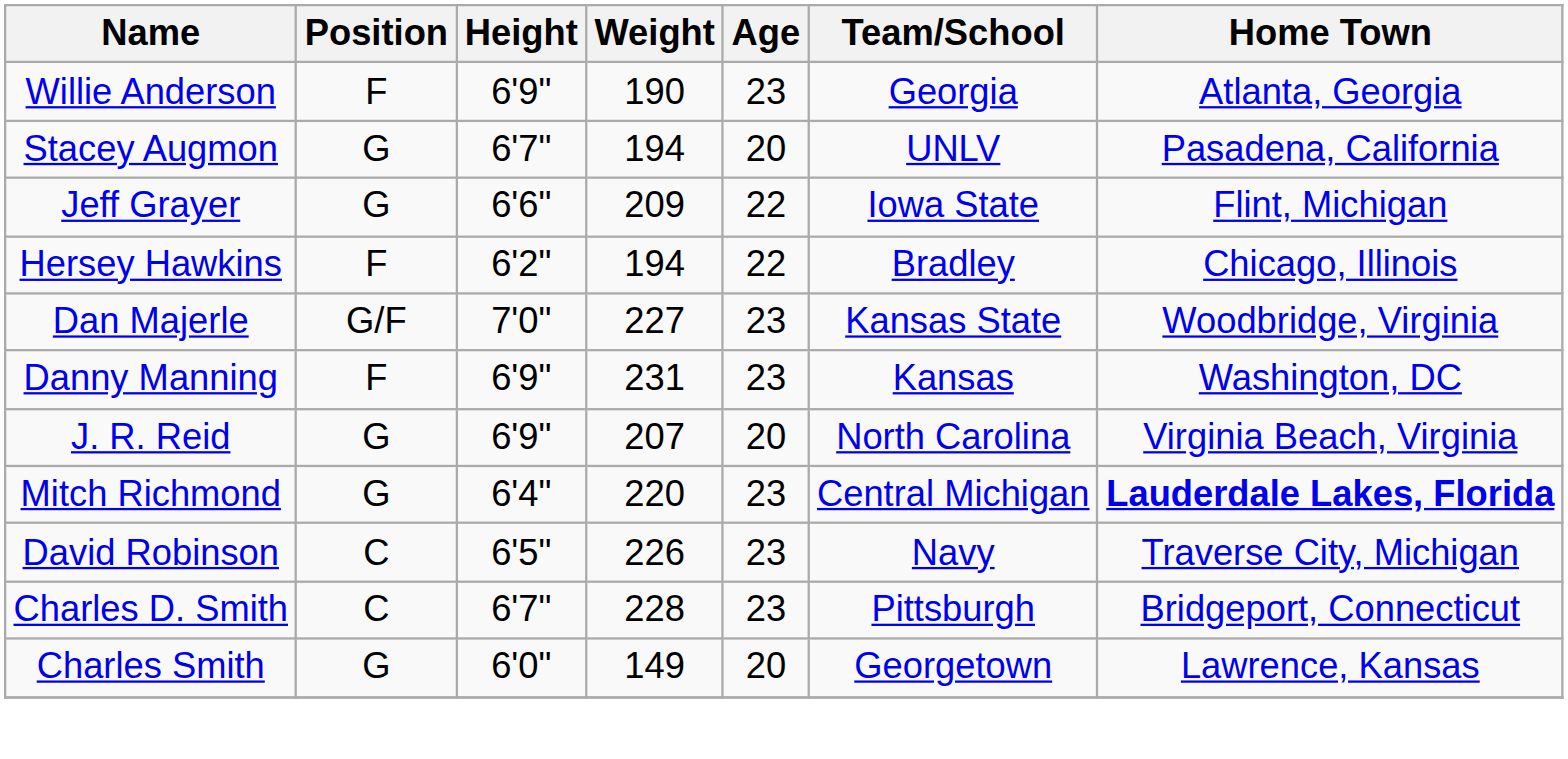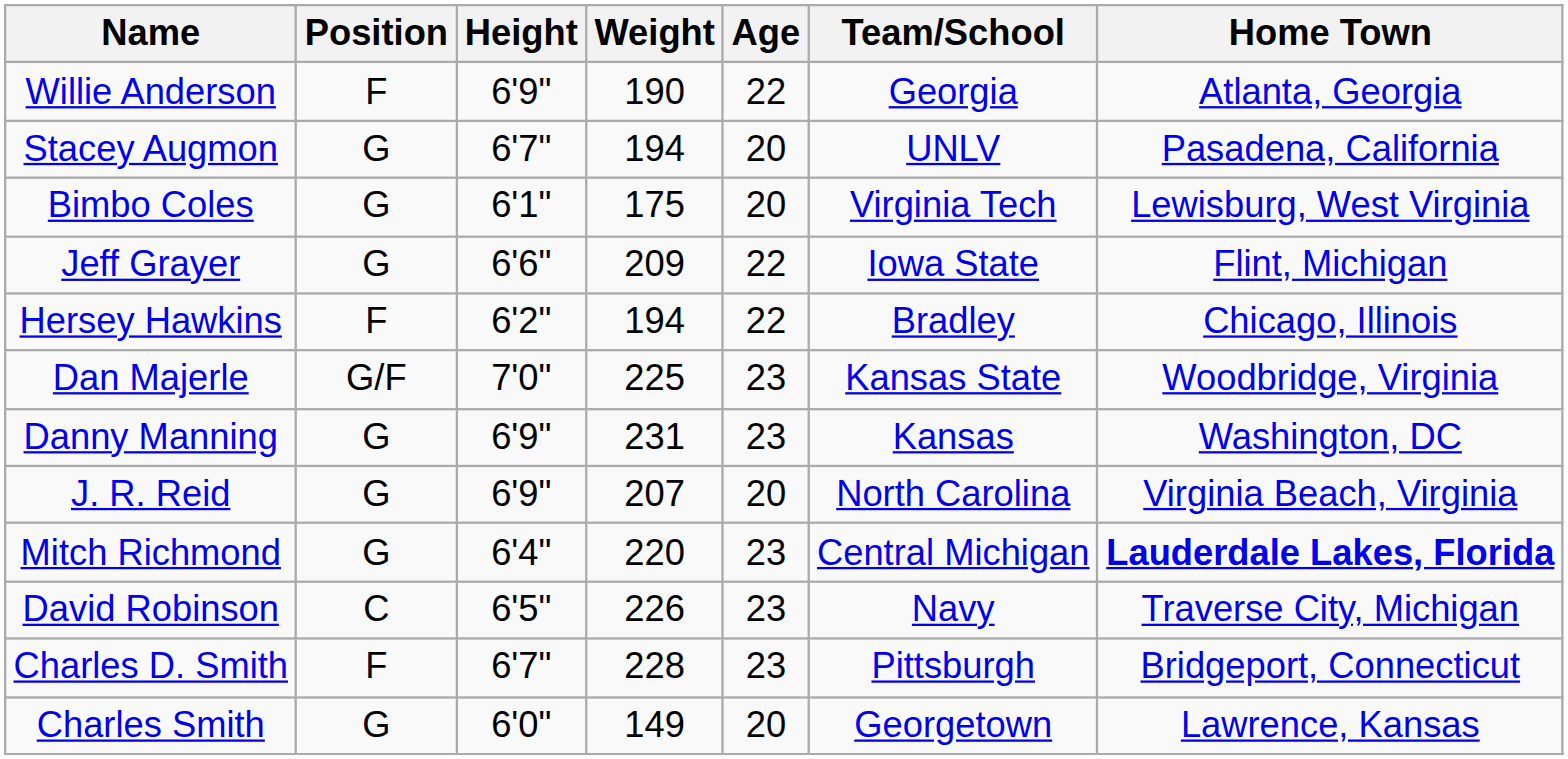Willie Anderson | Age: 23 -> 22
+ row: Bimbo Coles | G | 6'1" | 175 | 20 | Virginia Tech | Lewisburg, West Virginia
Dan Majerle | Weight: 227 -> 225
Danny Manning | Position: F -> G
Charles D. Smith | Position: C -> F
